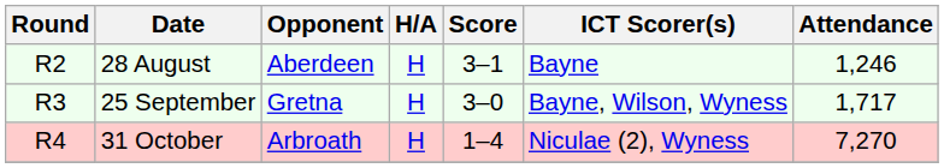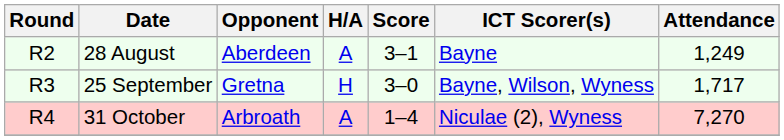28 August | H/A: H -> A
28 August | Attendance: 1,246 -> 1,249
31 October | H/A: H -> A
